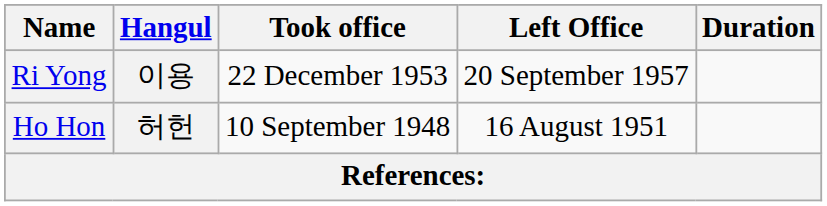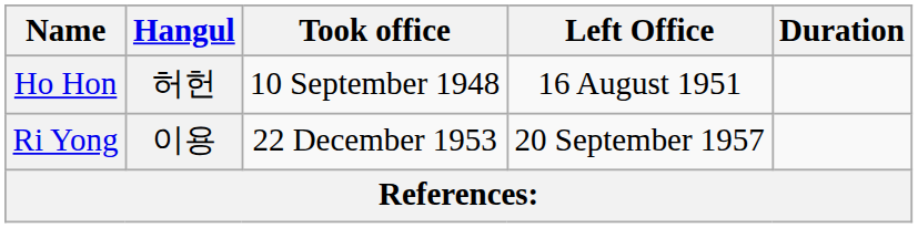rows swapped: Ho Hon <-> Ri Yong
